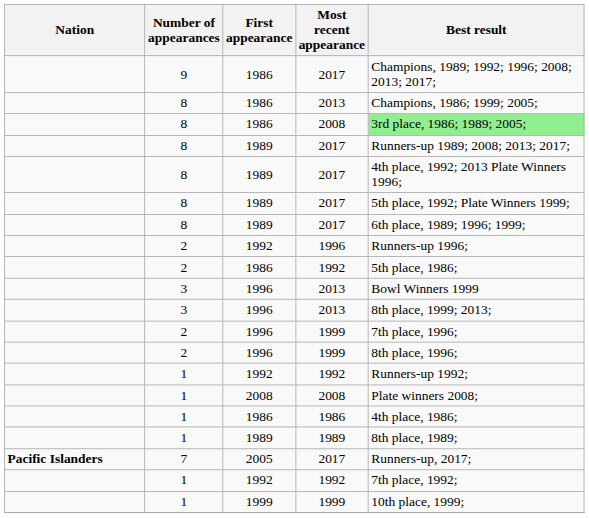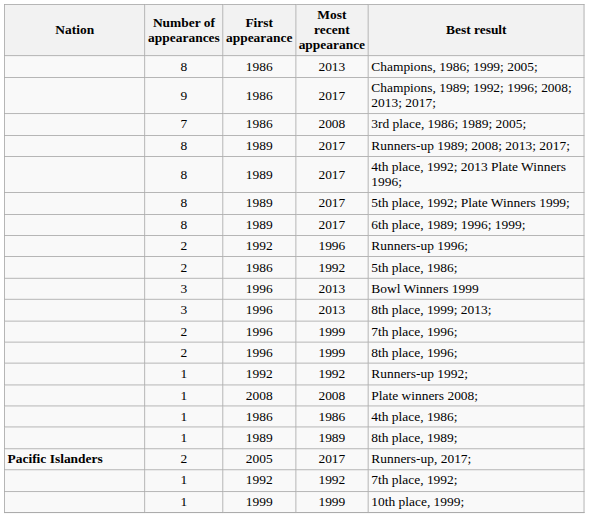rows swapped: 1986 / 2017 <-> 1986 / 2013
1986 / 2008 | Number of appearances: 8 -> 7
1986 / 2008 | Best result: lightgreen background -> no background
2005 / 2017 | Number of appearances: 7 -> 2
